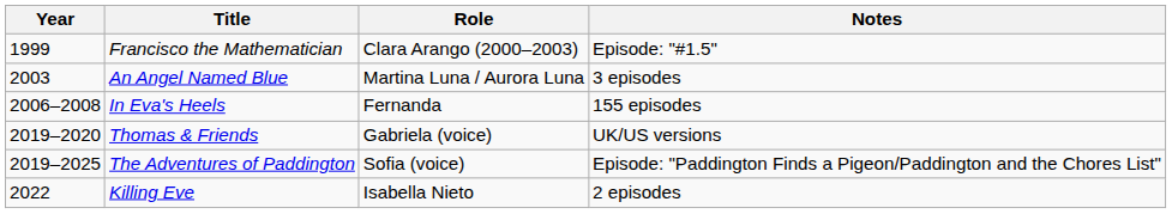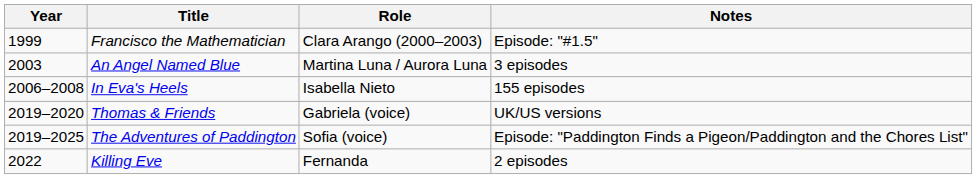In Eva's Heels | Role: Fernanda -> Isabella Nieto
Killing Eve | Role: Isabella Nieto -> Fernanda
